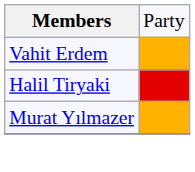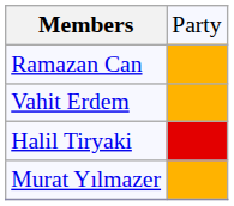+ row: Ramazan Can
